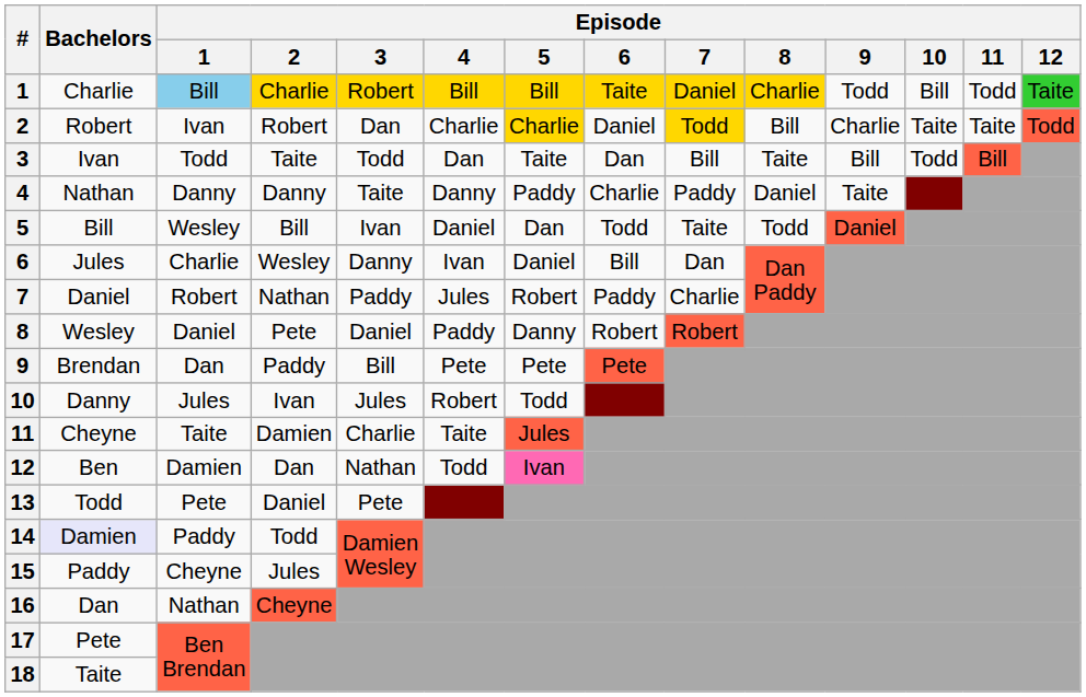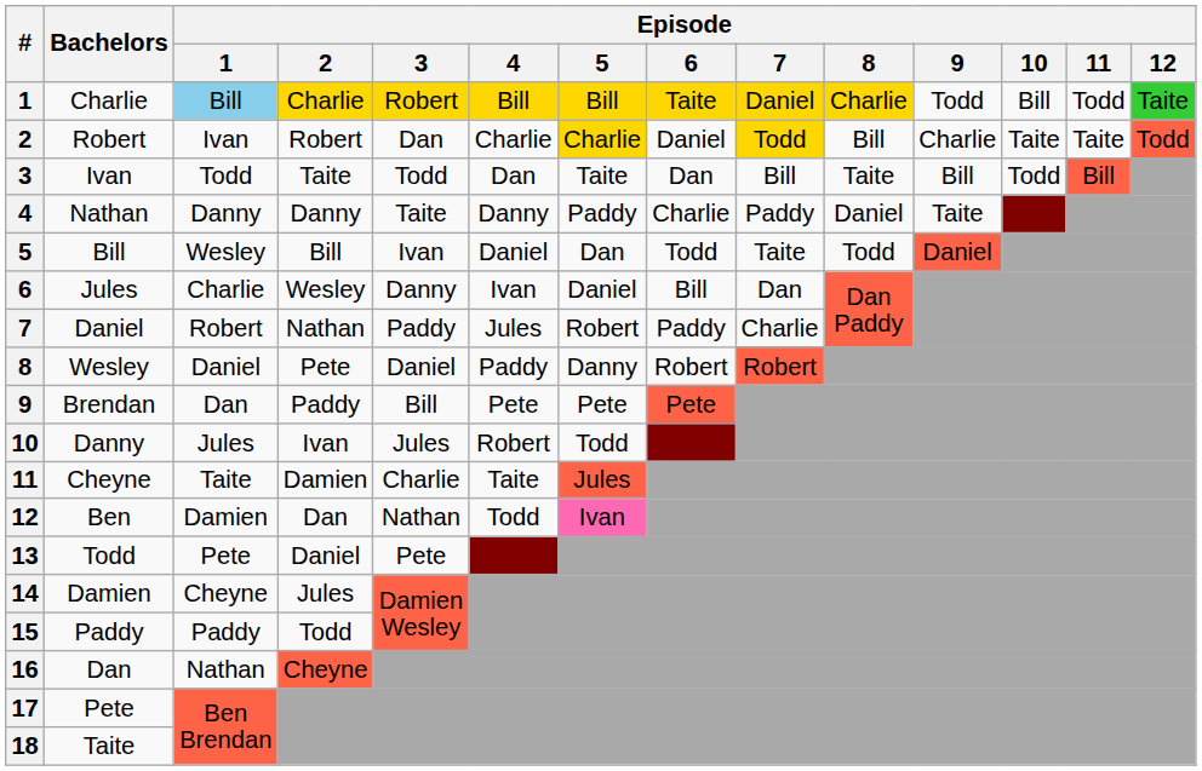14 | Bachelors: lavender background -> no background
14 | Episode / 1: Paddy -> Cheyne
14 | Episode / 2: Todd -> Jules
15 | Episode / 1: Cheyne -> Paddy
15 | Episode / 2: Jules -> Todd
